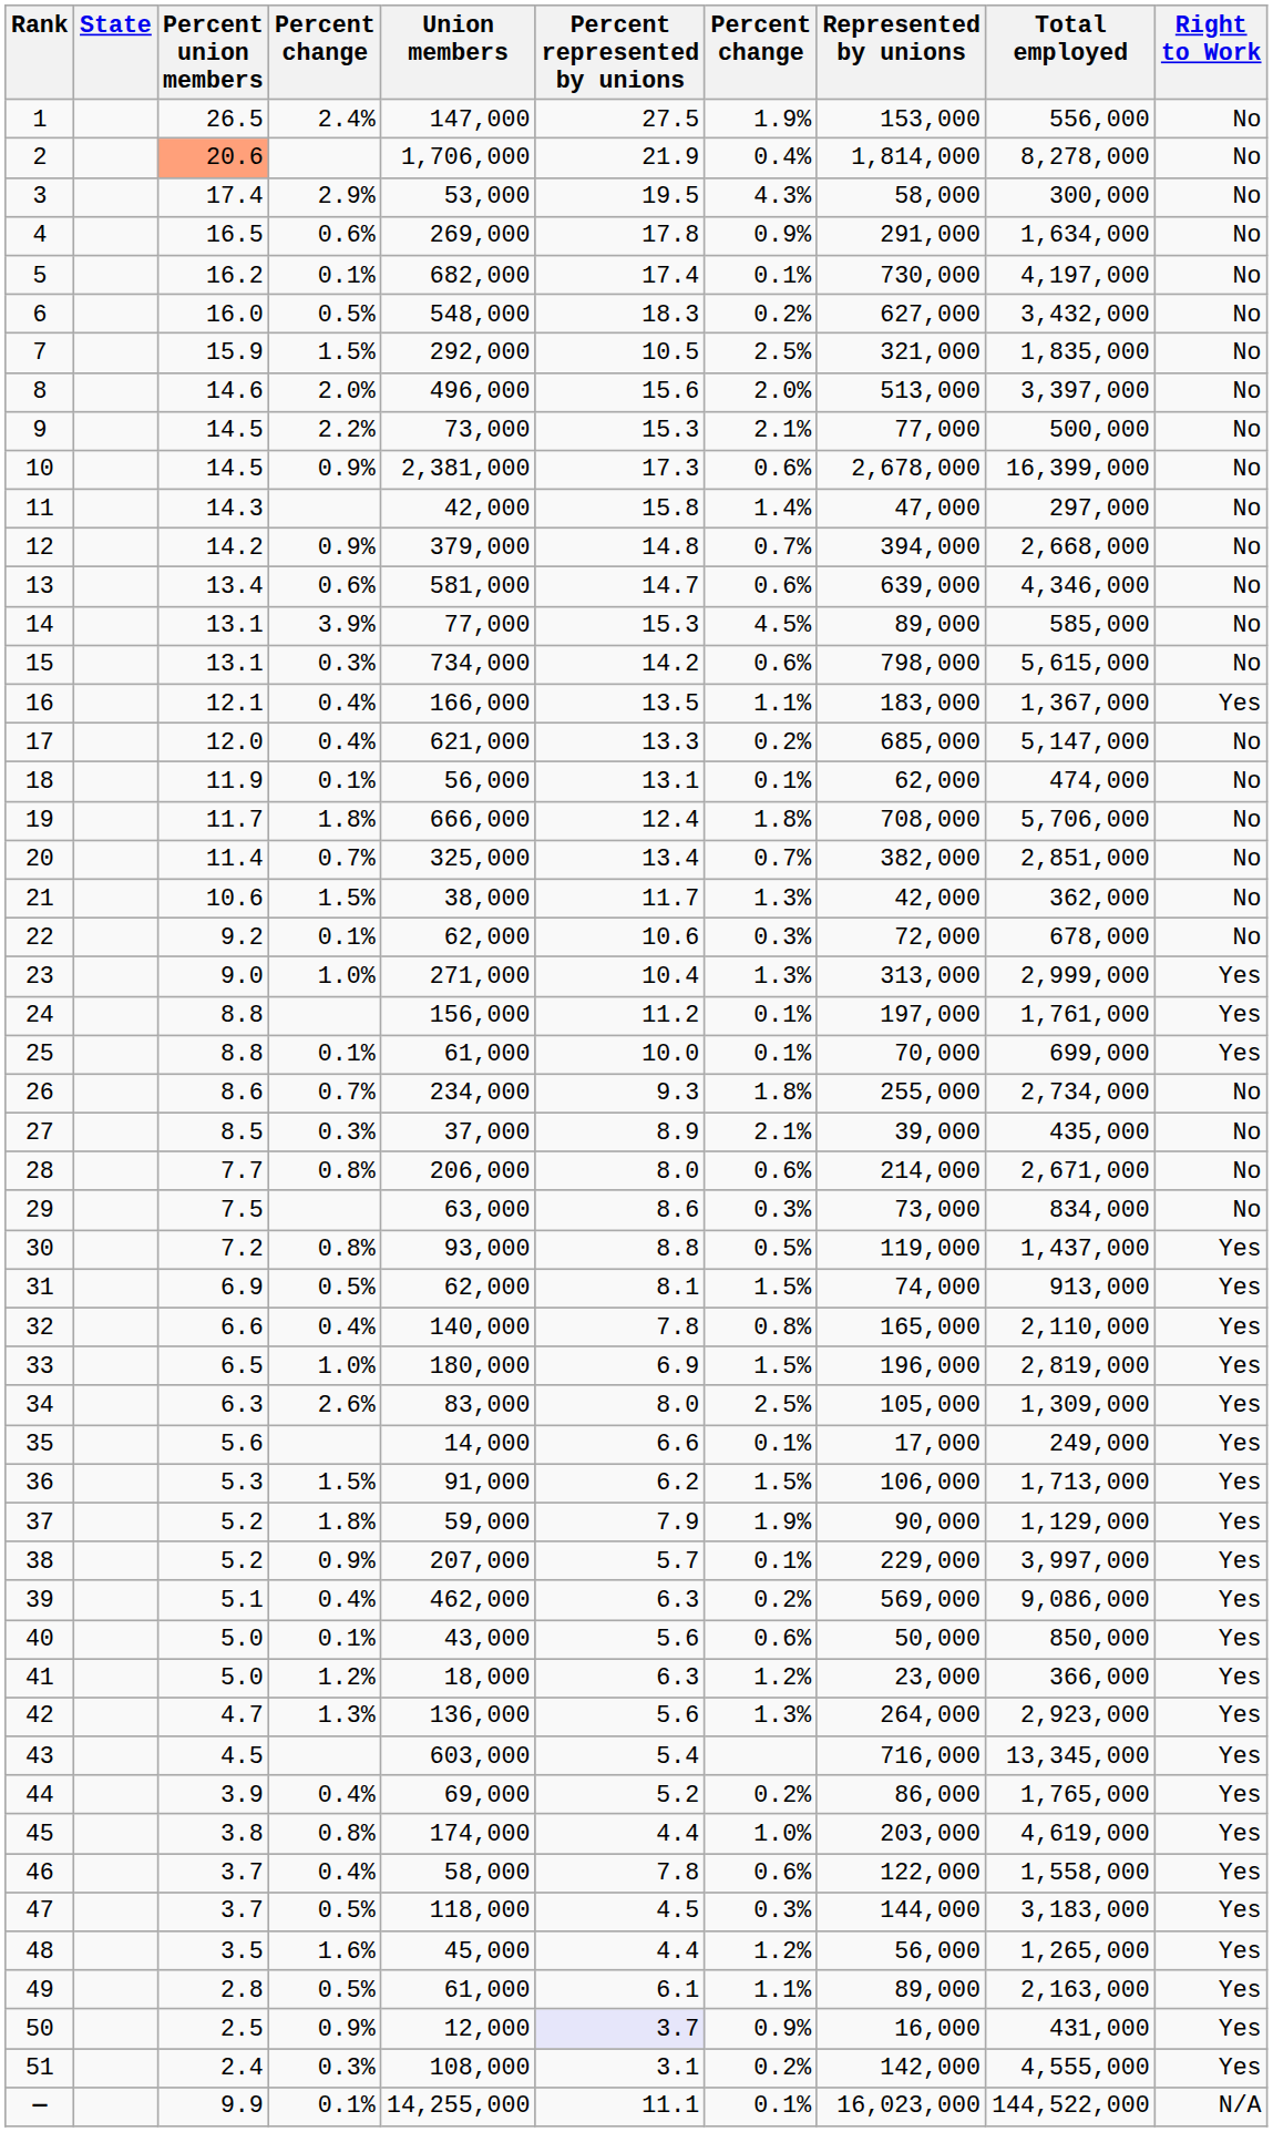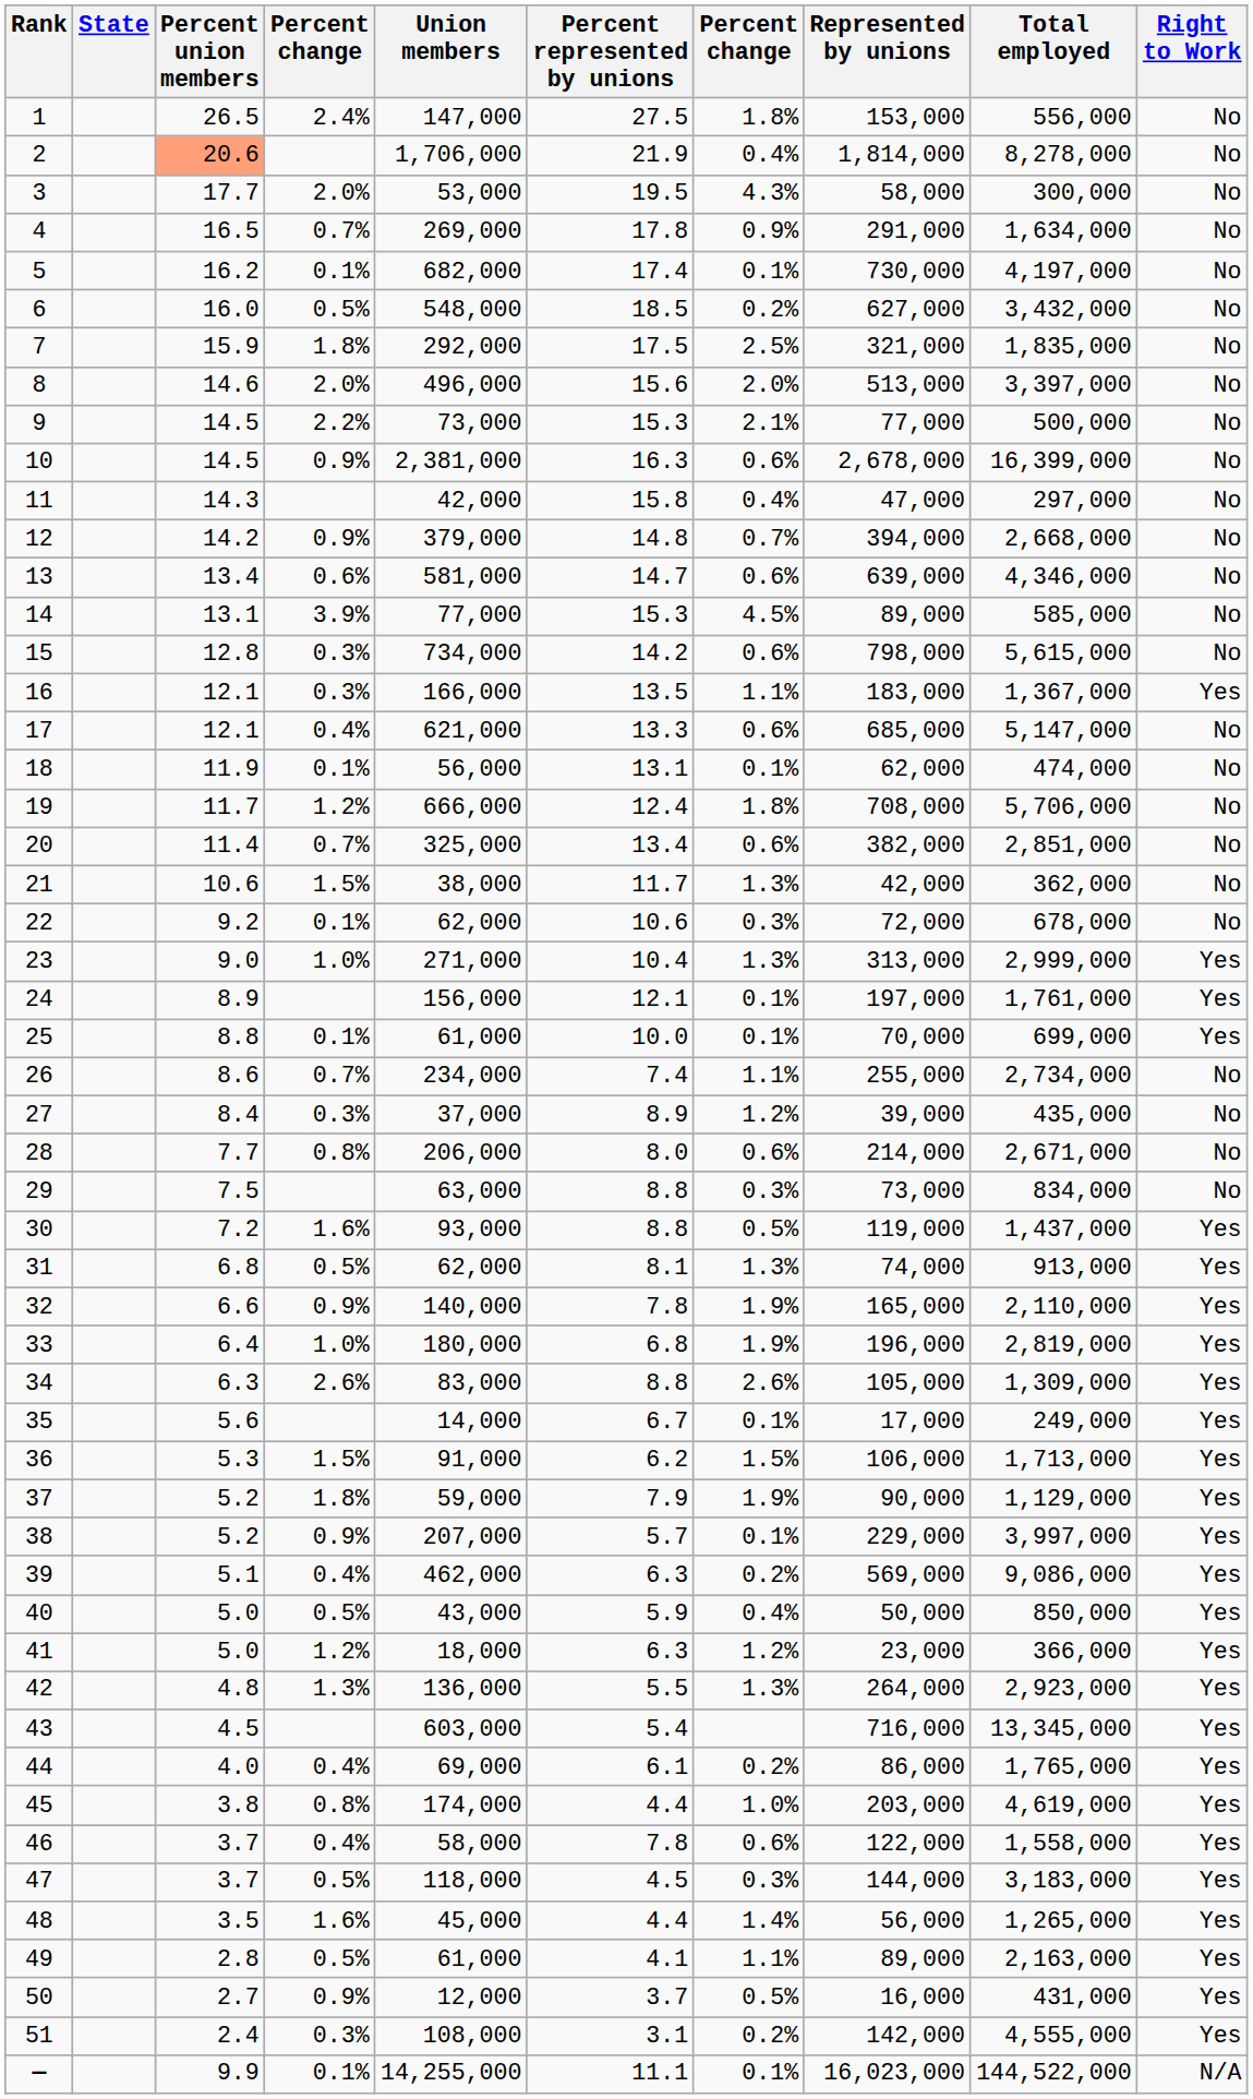1 | column 7: 1.9% -> 1.8%
3 | Percent union members: 17.4 -> 17.7
3 | column 4: 2.9% -> 2.0%
4 | column 4: 0.6% -> 0.7%
6 | Percent represented by unions: 18.3 -> 18.5
7 | column 4: 1.5% -> 1.8%
7 | Percent represented by unions: 10.5 -> 17.5
10 | Percent represented by unions: 17.3 -> 16.3
11 | column 7: 1.4% -> 0.4%
15 | Percent union members: 13.1 -> 12.8
16 | column 4: 0.4% -> 0.3%
17 | Percent union members: 12.0 -> 12.1
17 | column 7: 0.2% -> 0.6%
19 | column 4: 1.8% -> 1.2%
20 | column 7: 0.7% -> 0.6%
24 | Percent union members: 8.8 -> 8.9
24 | Percent represented by unions: 11.2 -> 12.1
26 | Percent represented by unions: 9.3 -> 7.4
26 | column 7: 1.8% -> 1.1%
27 | Percent union members: 8.5 -> 8.4
27 | column 7: 2.1% -> 1.2%
29 | Percent represented by unions: 8.6 -> 8.8
30 | column 4: 0.8% -> 1.6%
31 | Percent union members: 6.9 -> 6.8
31 | column 7: 1.5% -> 1.3%
32 | column 4: 0.4% -> 0.9%
32 | column 7: 0.8% -> 1.9%
33 | Percent union members: 6.5 -> 6.4
33 | Percent represented by unions: 6.9 -> 6.8
33 | column 7: 1.5% -> 1.9%
34 | Percent represented by unions: 8.0 -> 8.8
34 | column 7: 2.5% -> 2.6%
35 | Percent represented by unions: 6.6 -> 6.7
40 | column 4: 0.1% -> 0.5%
40 | Percent represented by unions: 5.6 -> 5.9
40 | column 7: 0.6% -> 0.4%
42 | Percent union members: 4.7 -> 4.8
42 | Percent represented by unions: 5.6 -> 5.5
44 | Percent union members: 3.9 -> 4.0
44 | Percent represented by unions: 5.2 -> 6.1
48 | column 7: 1.2% -> 1.4%
49 | Percent represented by unions: 6.1 -> 4.1
50 | Percent union members: 2.5 -> 2.7
50 | Percent represented by unions: lavender background -> no background
50 | column 7: 0.9% -> 0.5%
